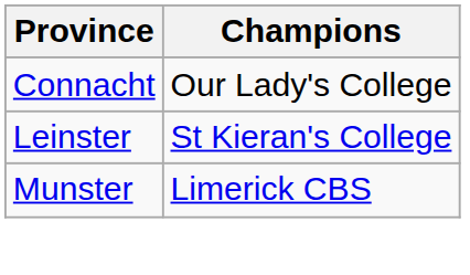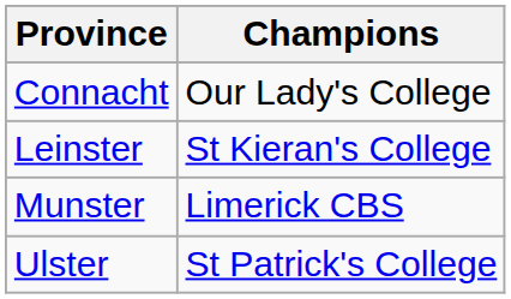+ row: Ulster | St Patrick's College
